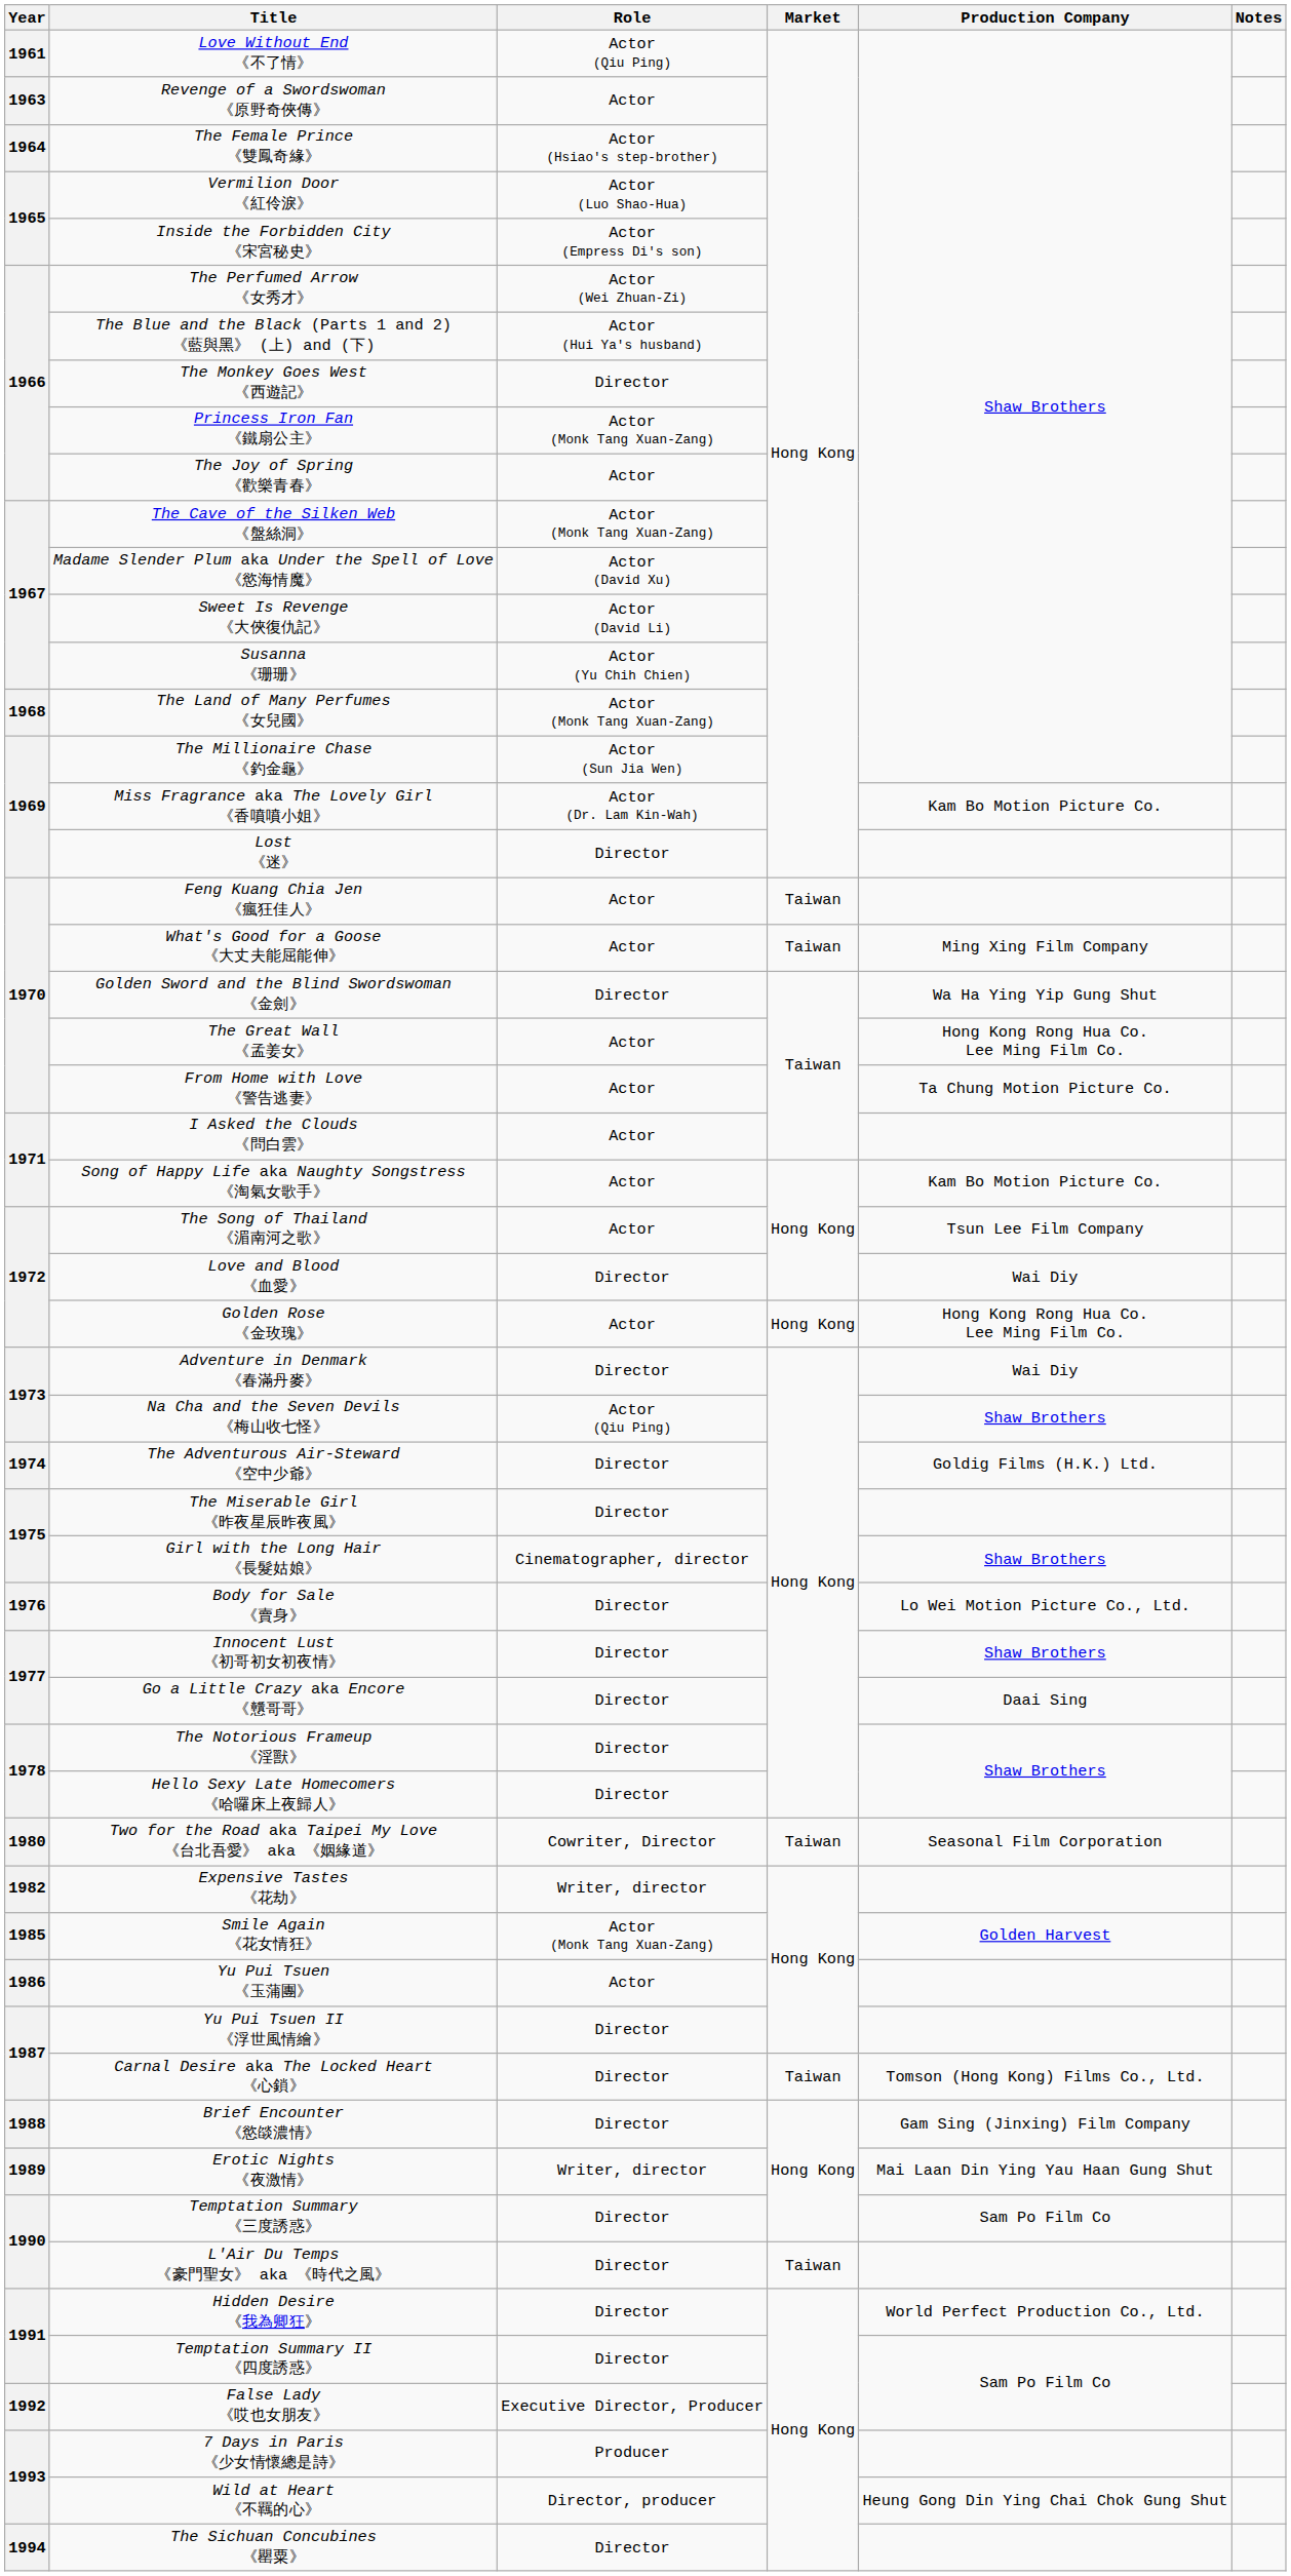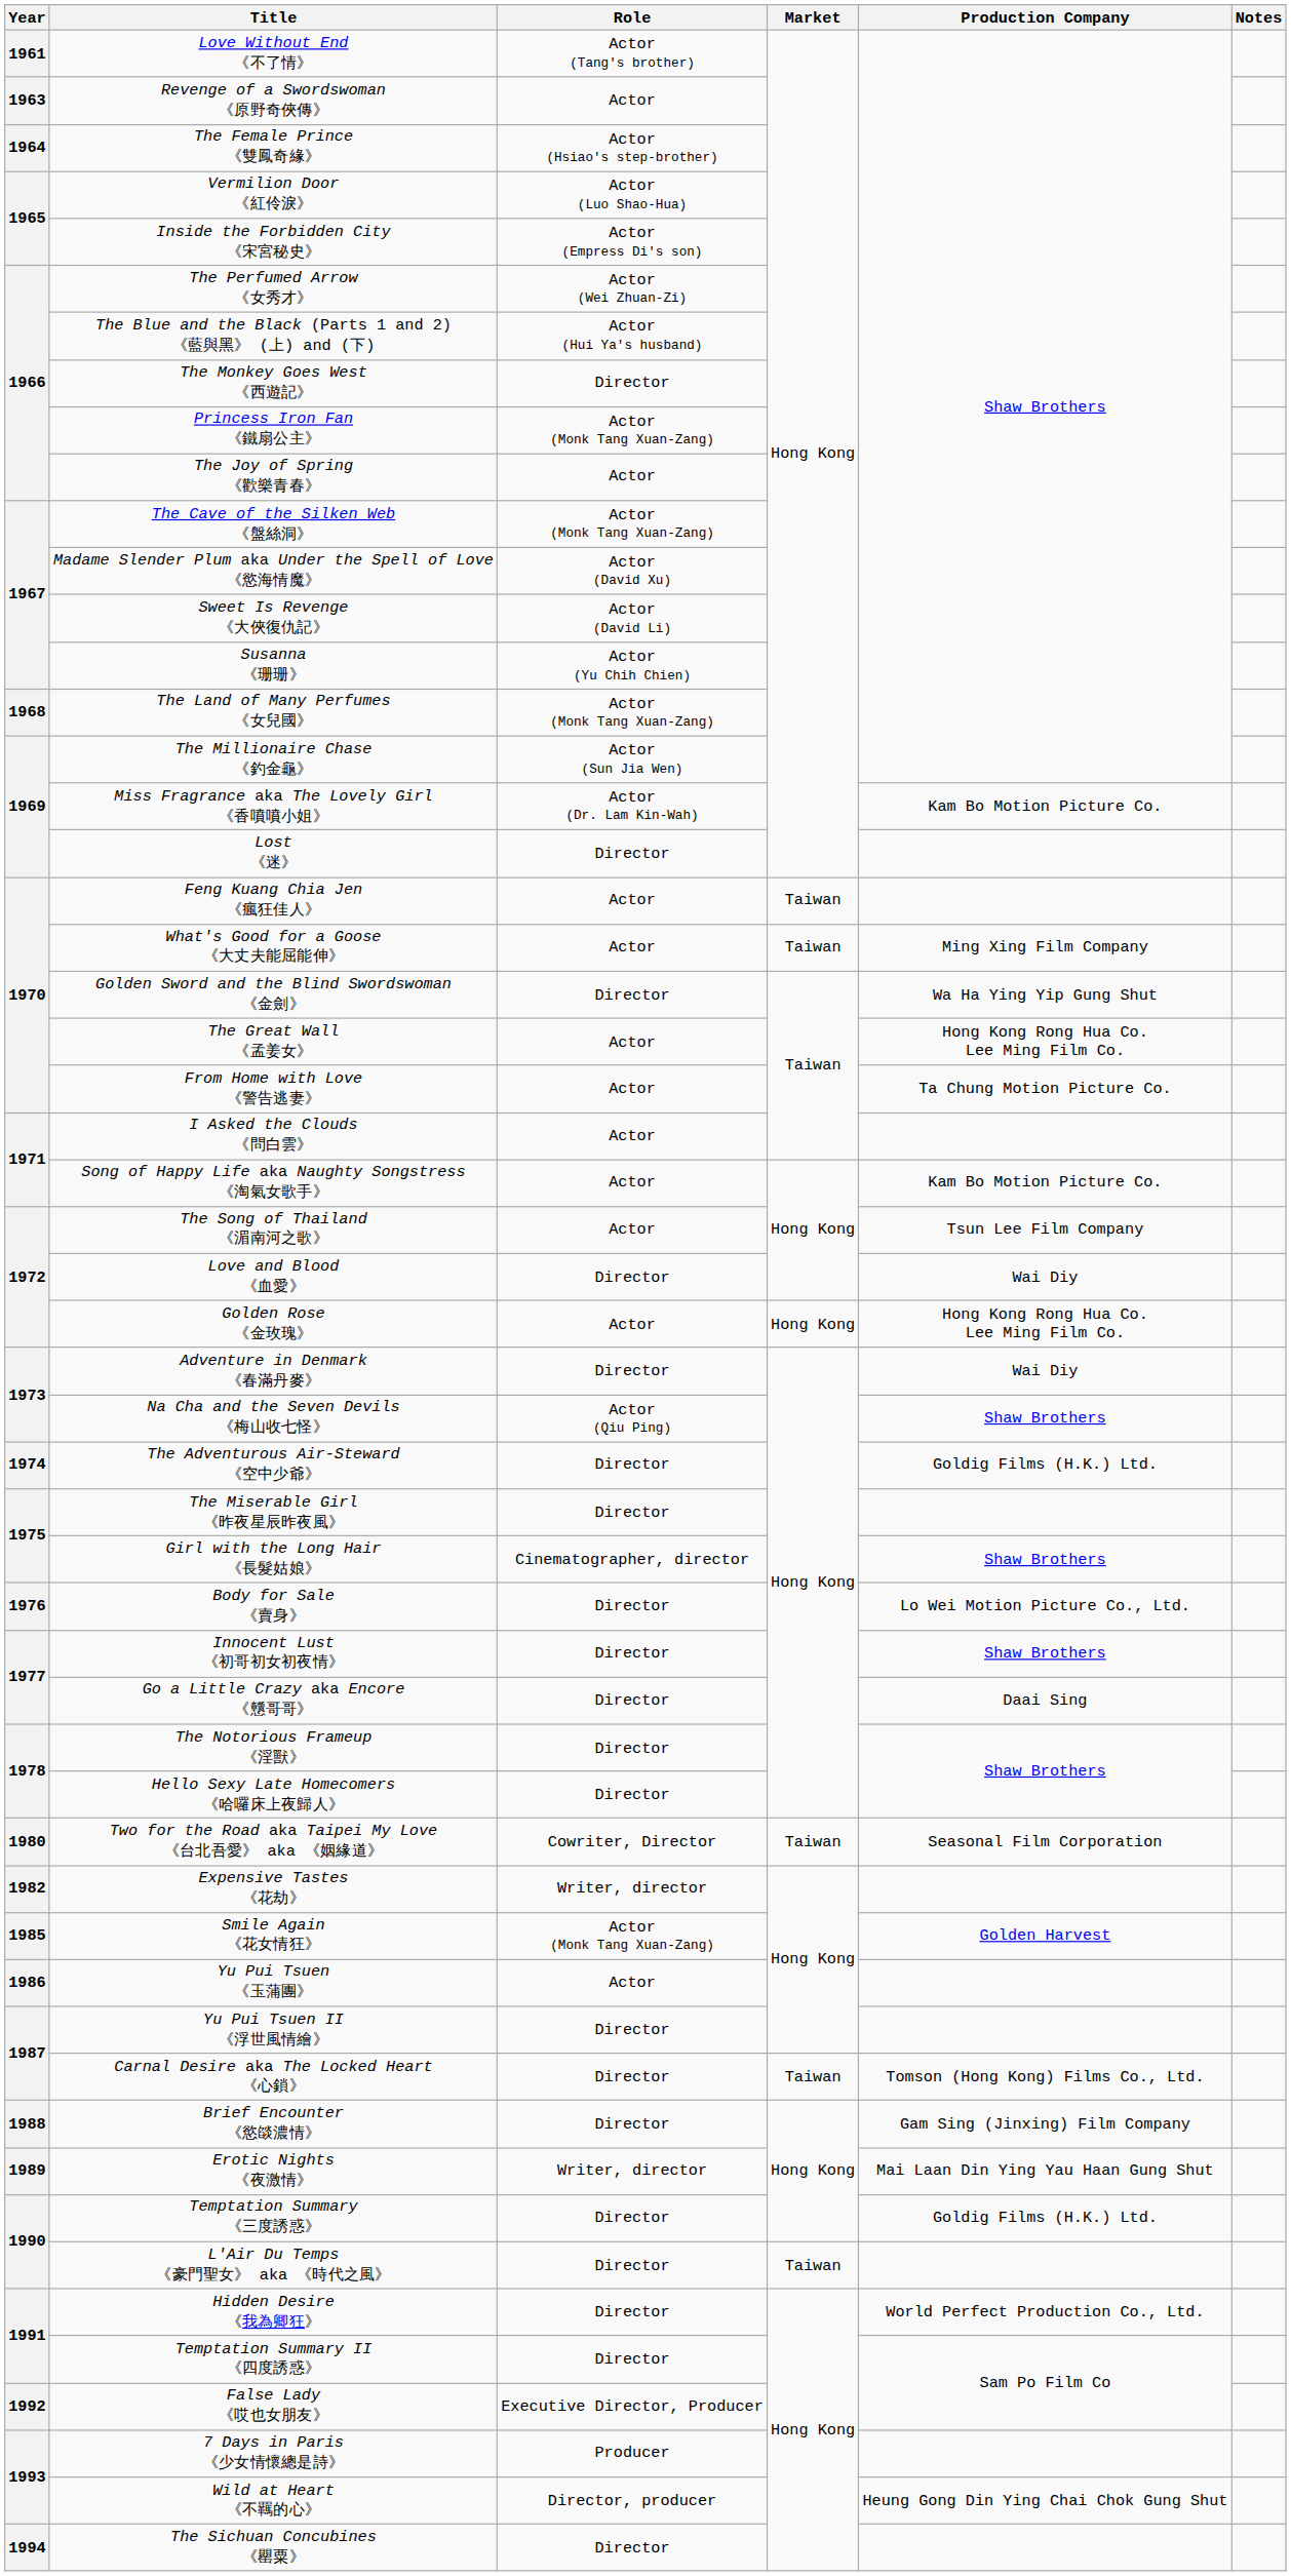Love Without End 《不了情》 | Role: Actor (Qiu Ping) -> Actor (Tang's brother)
Temptation Summary 《三度誘惑》 | Production Company: Sam Po Film Co -> Goldig Films (H.K.) Ltd.
